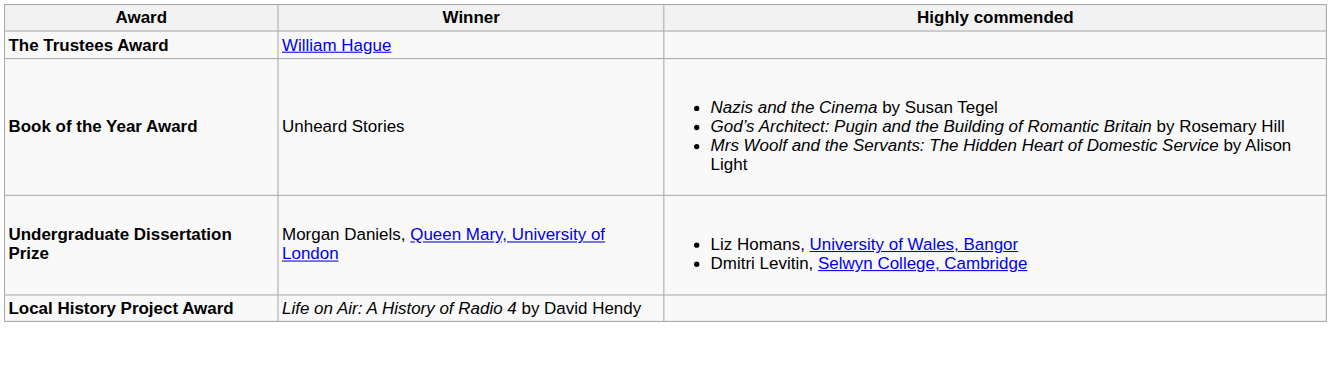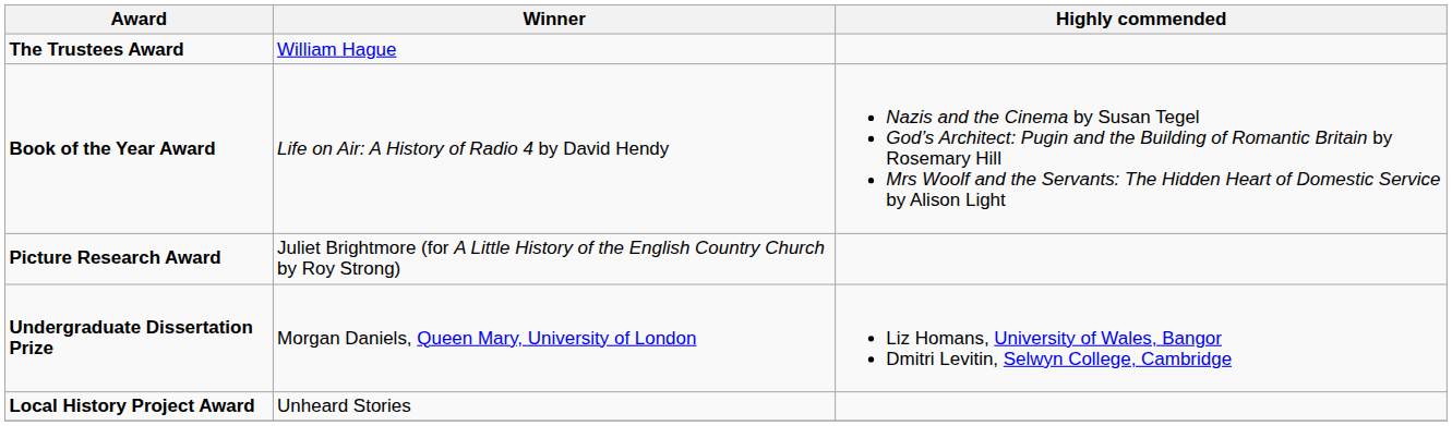Book of the Year Award | Winner: Unheard Stories -> Life on Air: A History of Radio 4 by David Hendy
+ row: Picture Research Award | Juliet Brightmore (for A Little History of the English Country Church by Roy Strong)
Local History Project Award | Winner: Life on Air: A History of Radio 4 by David Hendy -> Unheard Stories
